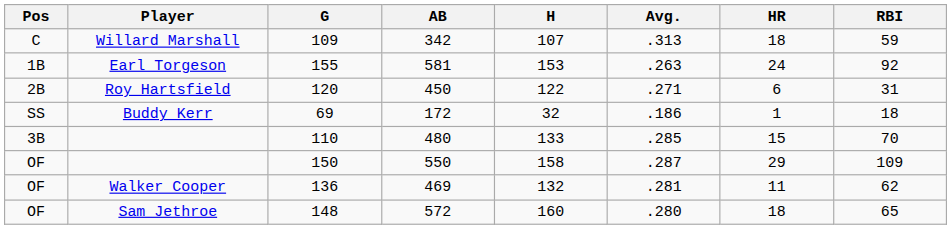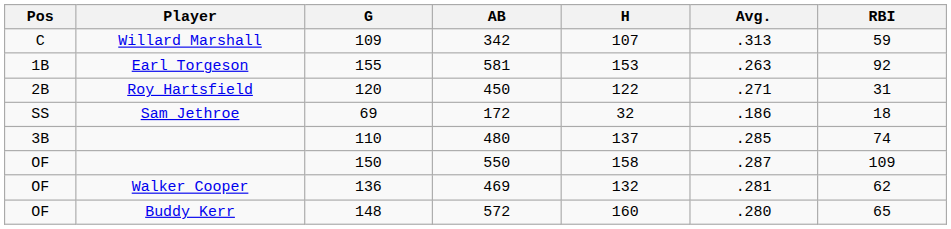- column: HR | 18 | 24 | 6 | 1 | 15 | 29 | 11 | 18
172 | Player: Buddy Kerr -> Sam Jethroe
480 | H: 133 -> 137
480 | RBI: 70 -> 74
572 | Player: Sam Jethroe -> Buddy Kerr
